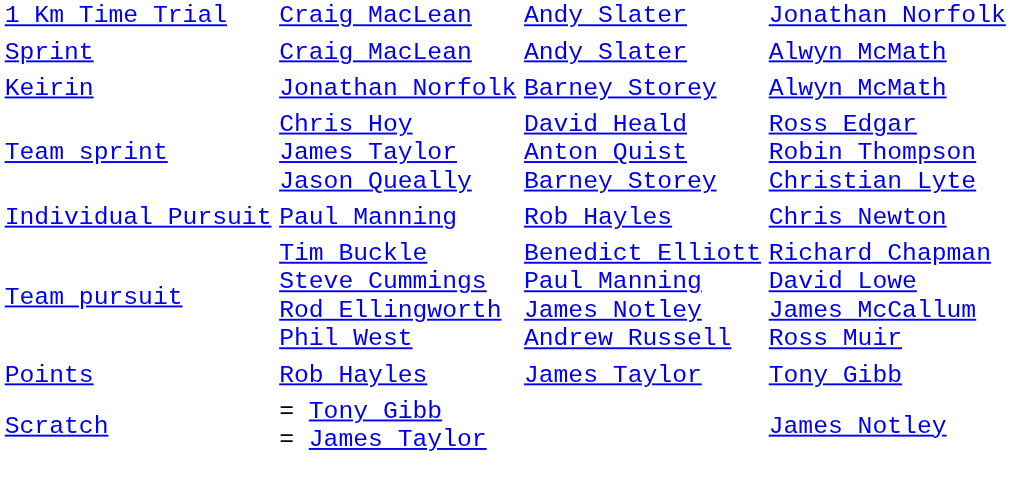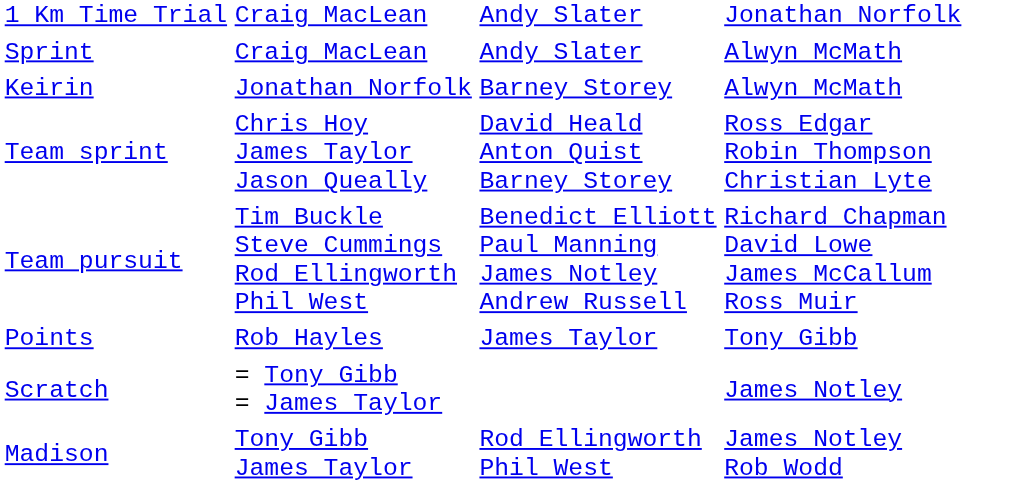- row: Individual Pursuit | Paul Manning | Rob Hayles | Chris Newton
+ row: Madison | Tony Gibb James Taylor | Rod Ellingworth Phil West | James Notley Rob Wodd
